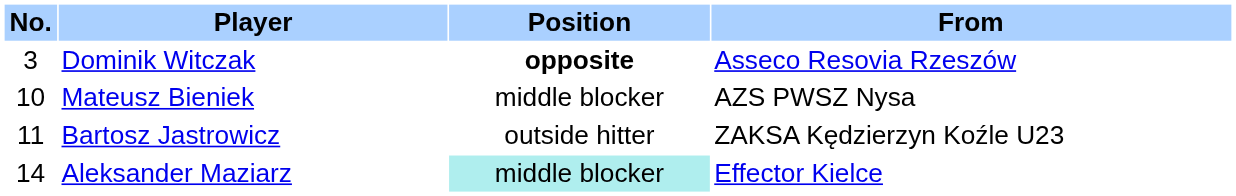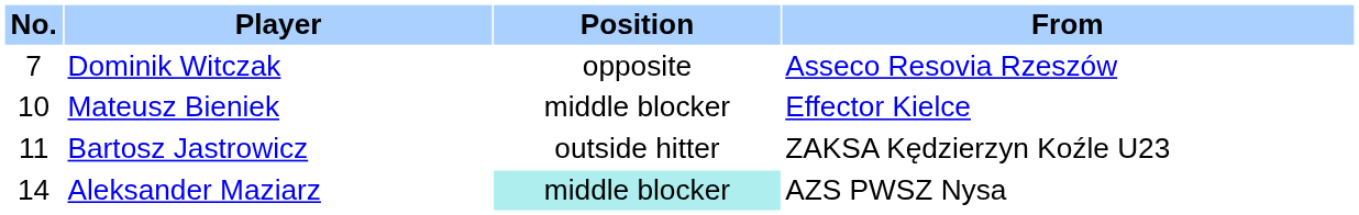Dominik Witczak | No.: 3 -> 7
Dominik Witczak | Position: bold -> normal
Mateusz Bieniek | From: AZS PWSZ Nysa -> Effector Kielce
Aleksander Maziarz | From: Effector Kielce -> AZS PWSZ Nysa
